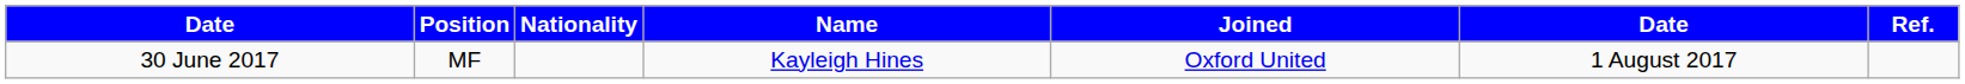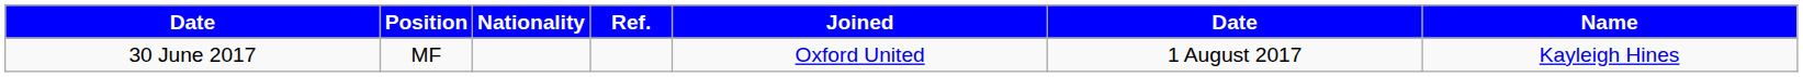columns swapped: Name <-> Ref.
